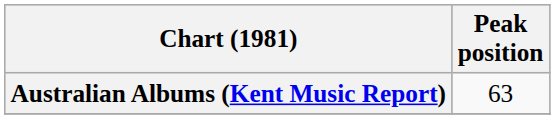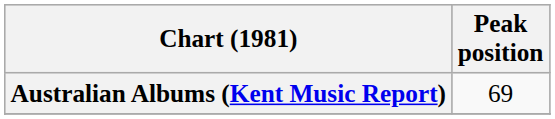Australian Albums (Kent Music Report) | Peak position: 63 -> 69
